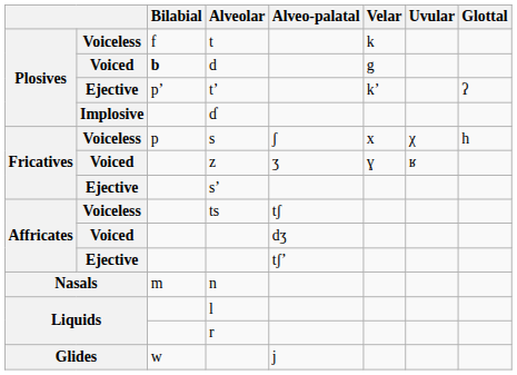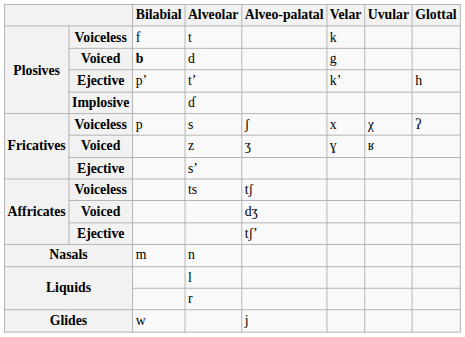t’ | Glottal: ʔ -> h
s | Glottal: h -> ʔ
